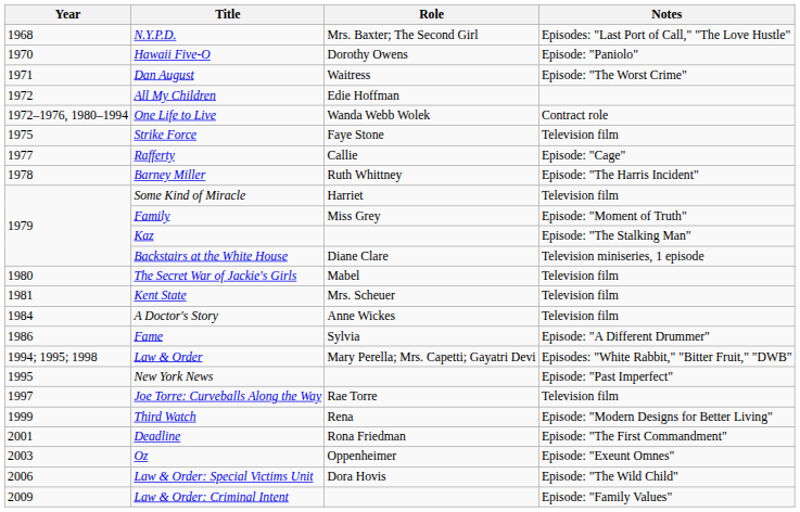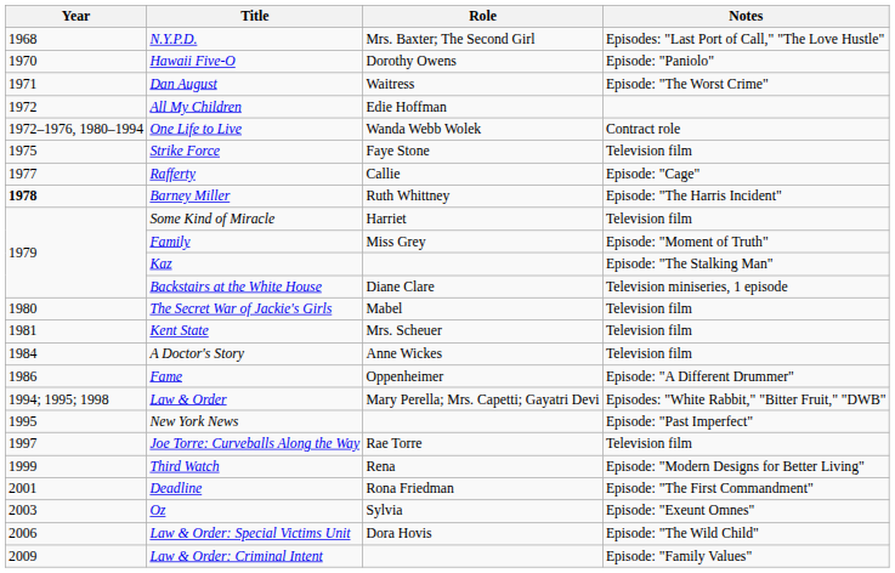Barney Miller | Year: normal -> bold
Fame | Role: Sylvia -> Oppenheimer
Oz | Role: Oppenheimer -> Sylvia
